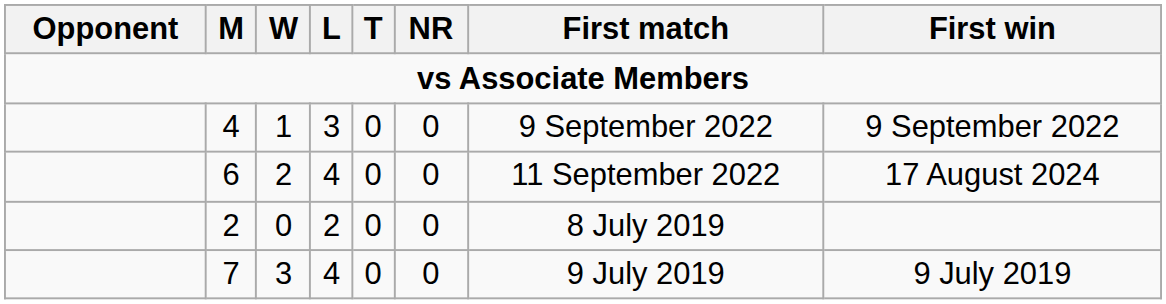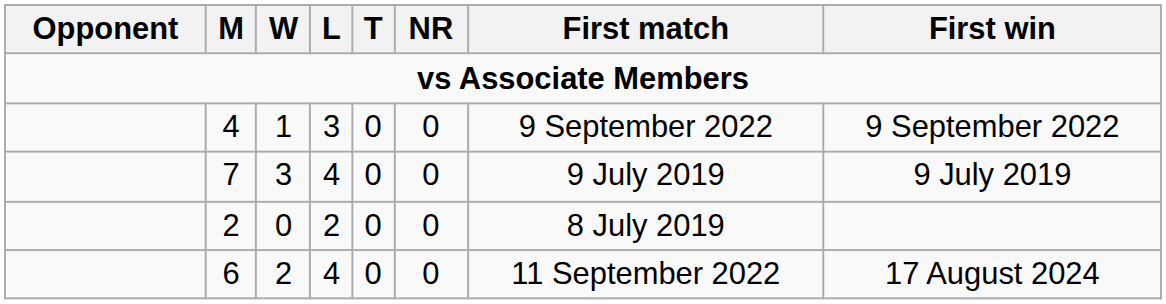rows swapped: 6 <-> 7
